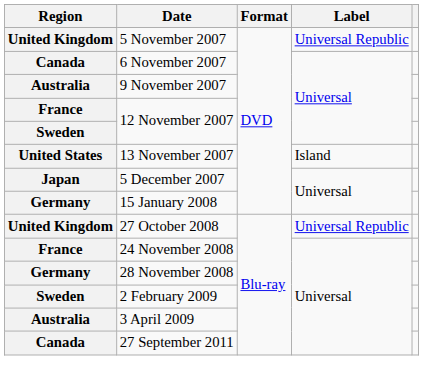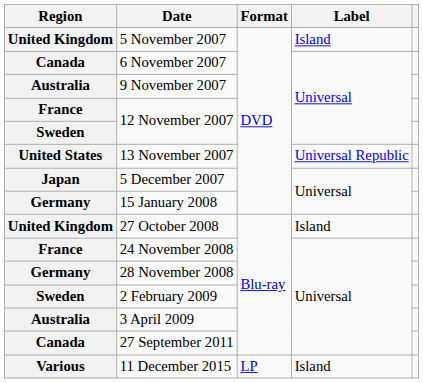5 November 2007 | Label: Universal Republic -> Island
13 November 2007 | Label: Island -> Universal Republic
27 October 2008 | Label: Universal Republic -> Island
+ row: Various | 11 December 2015 | LP | Island
